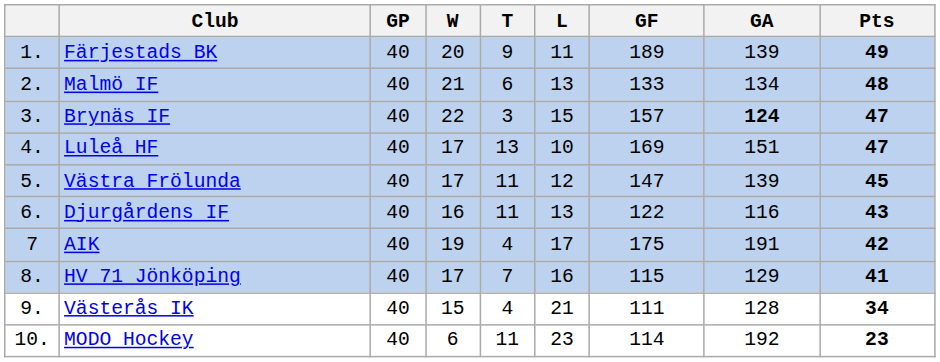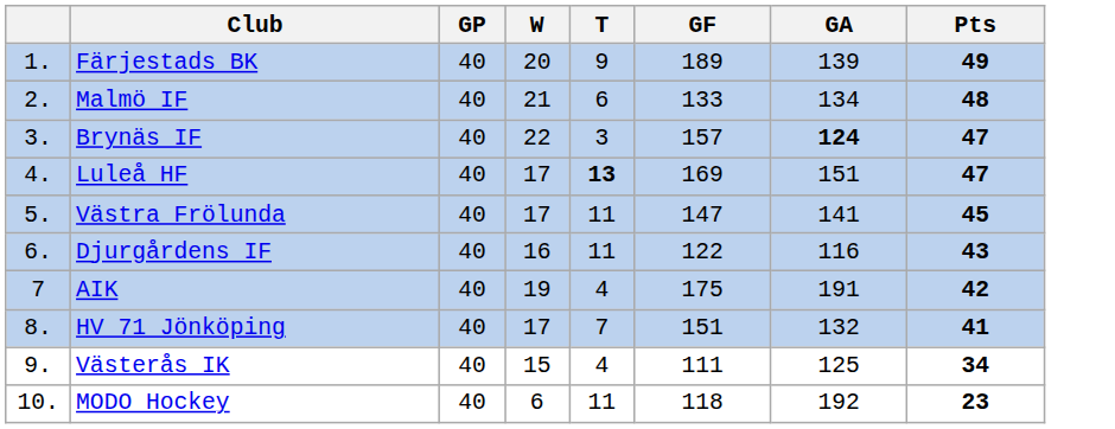- column: L | 11 | 13 | 15 | 10 | 12 | 13 | 17 | 16 | 21 | 23
Luleå HF | T: normal -> bold
Västra Frölunda | GA: 139 -> 141
HV 71 Jönköping | GF: 115 -> 151
HV 71 Jönköping | GA: 129 -> 132
Västerås IK | GA: 128 -> 125
MODO Hockey | GF: 114 -> 118
